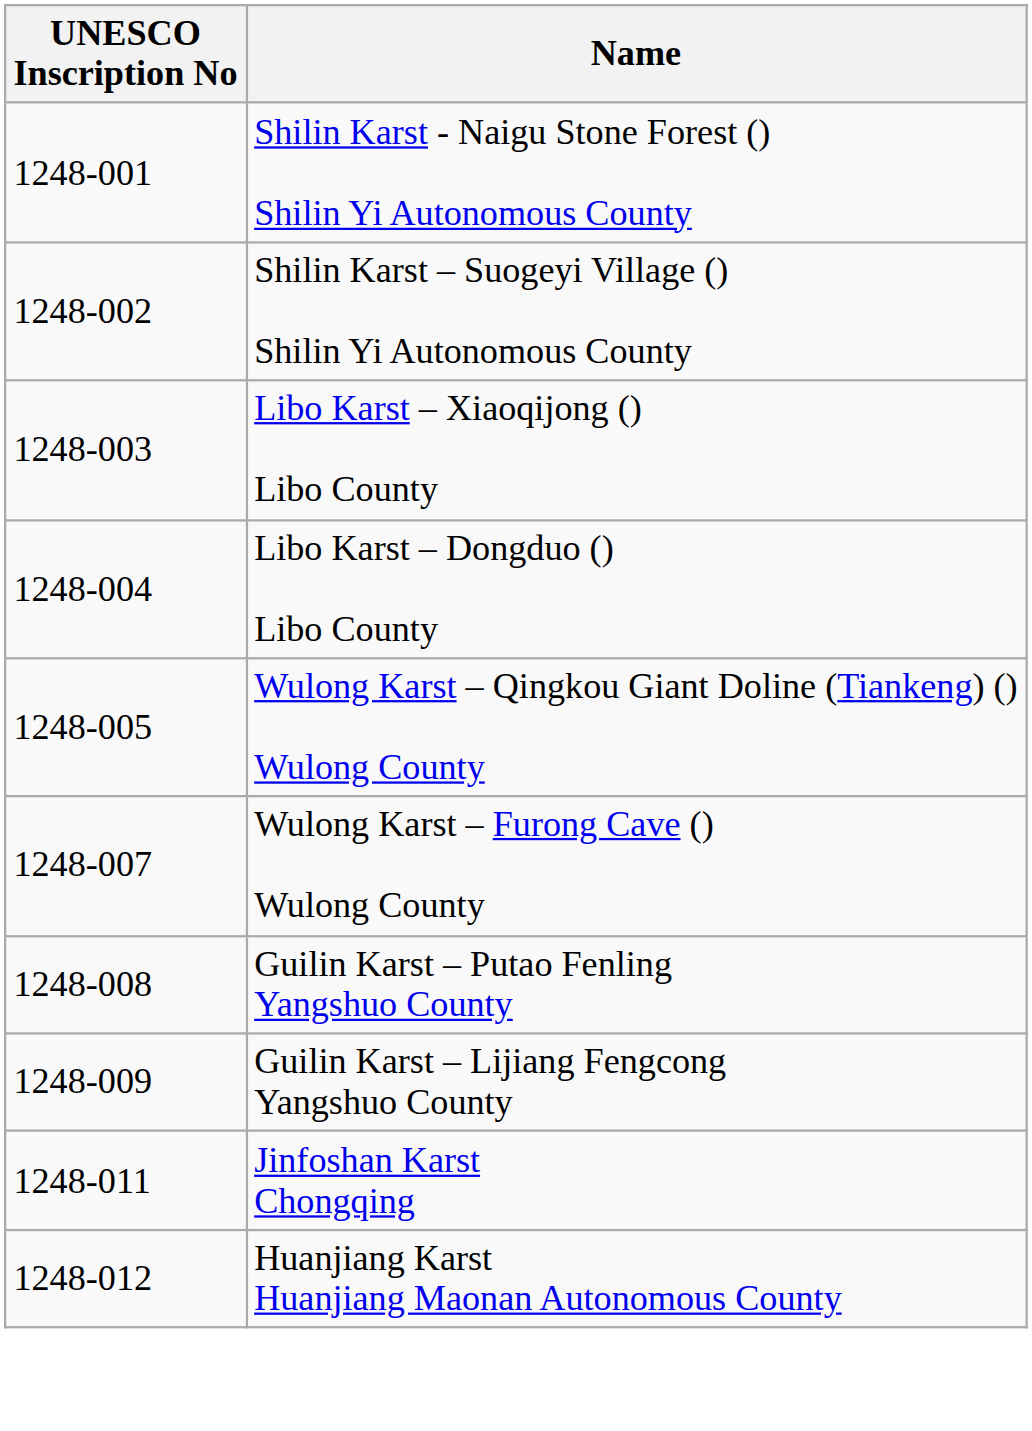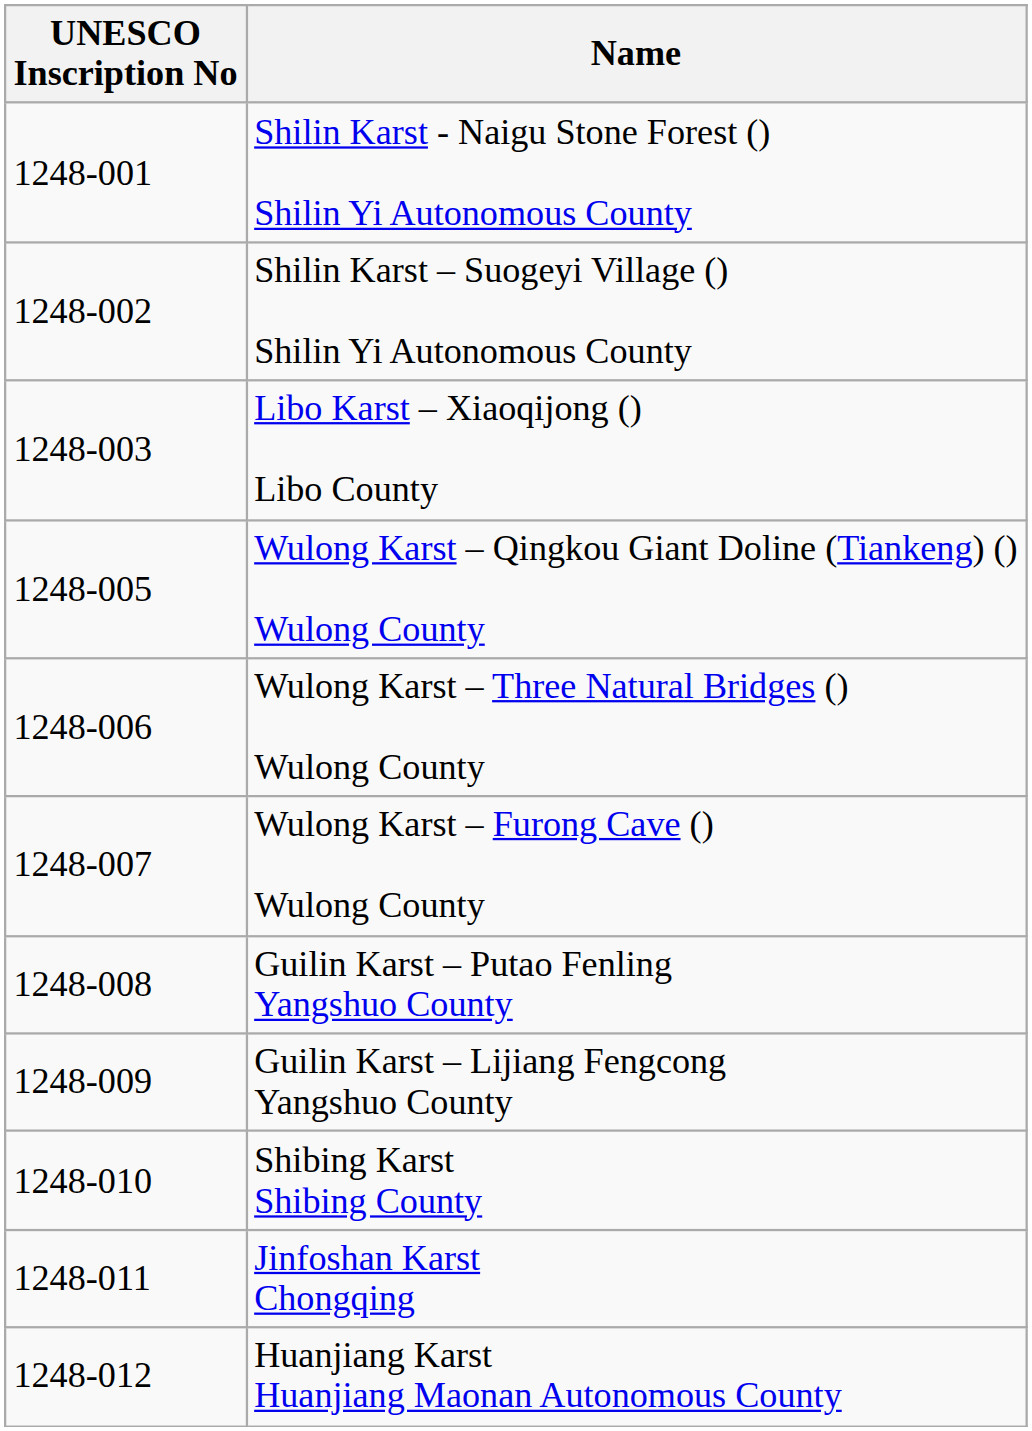- row: 1248-004 | Libo Karst – Dongduo () Libo County
+ row: 1248-006 | Wulong Karst – Three Natural Bridges () Wulong County
+ row: 1248-010 | Shibing Karst Shibing County
